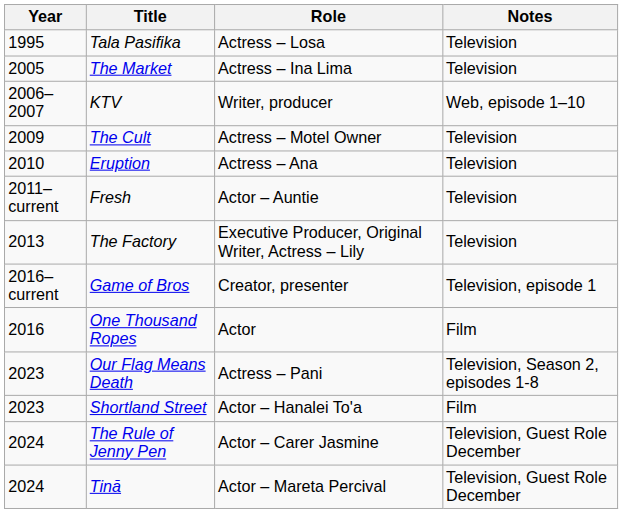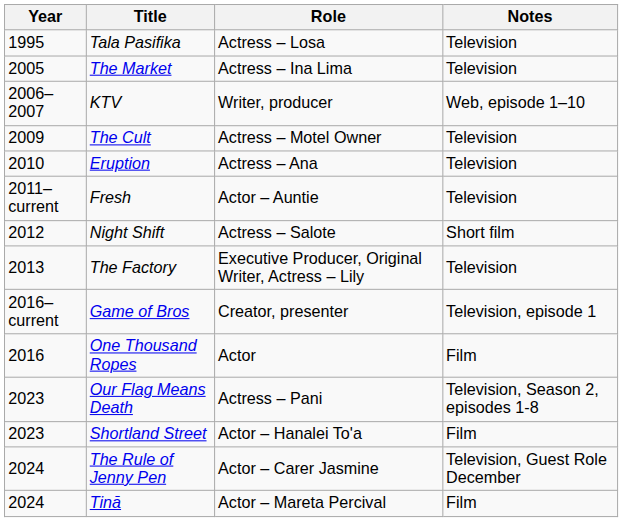+ row: 2012 | Night Shift | Actress – Salote | Short film
Tinā | Notes: Television, Guest Role December -> Film
